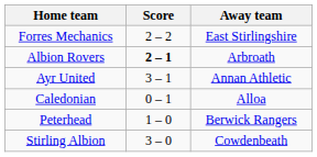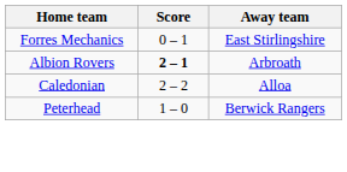Forres Mechanics | Score: 2 – 2 -> 0 – 1
- row: Ayr United | 3 – 1 | Annan Athletic
Caledonian | Score: 0 – 1 -> 2 – 2
- row: Stirling Albion | 3 – 0 | Cowdenbeath
